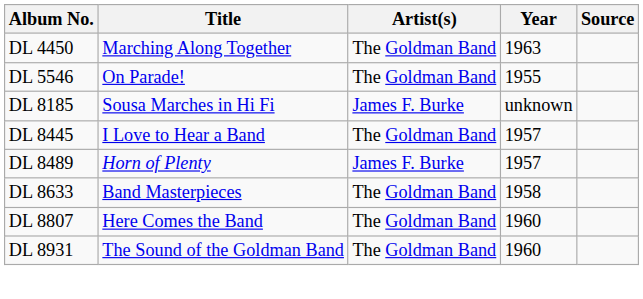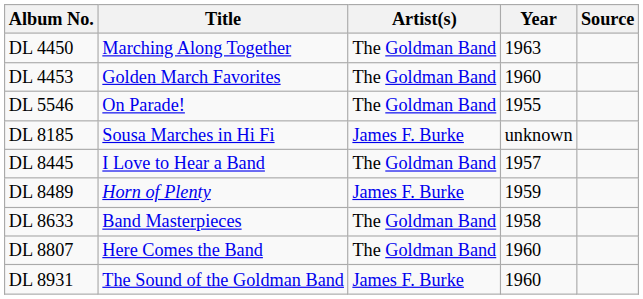+ row: DL 4453 | Golden March Favorites | The Goldman Band | 1960
DL 8489 | Year: 1957 -> 1959
DL 8931 | Artist(s): The Goldman Band -> James F. Burke
